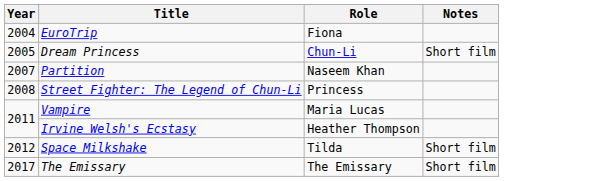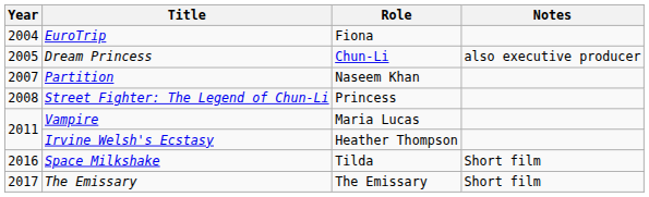Dream Princess | Notes: Short film -> also executive producer
Space Milkshake | Year: 2012 -> 2016
